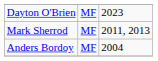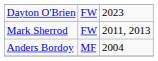Dayton O'Brien | column 2: MF -> FW
Mark Sherrod | column 2: MF -> FW
